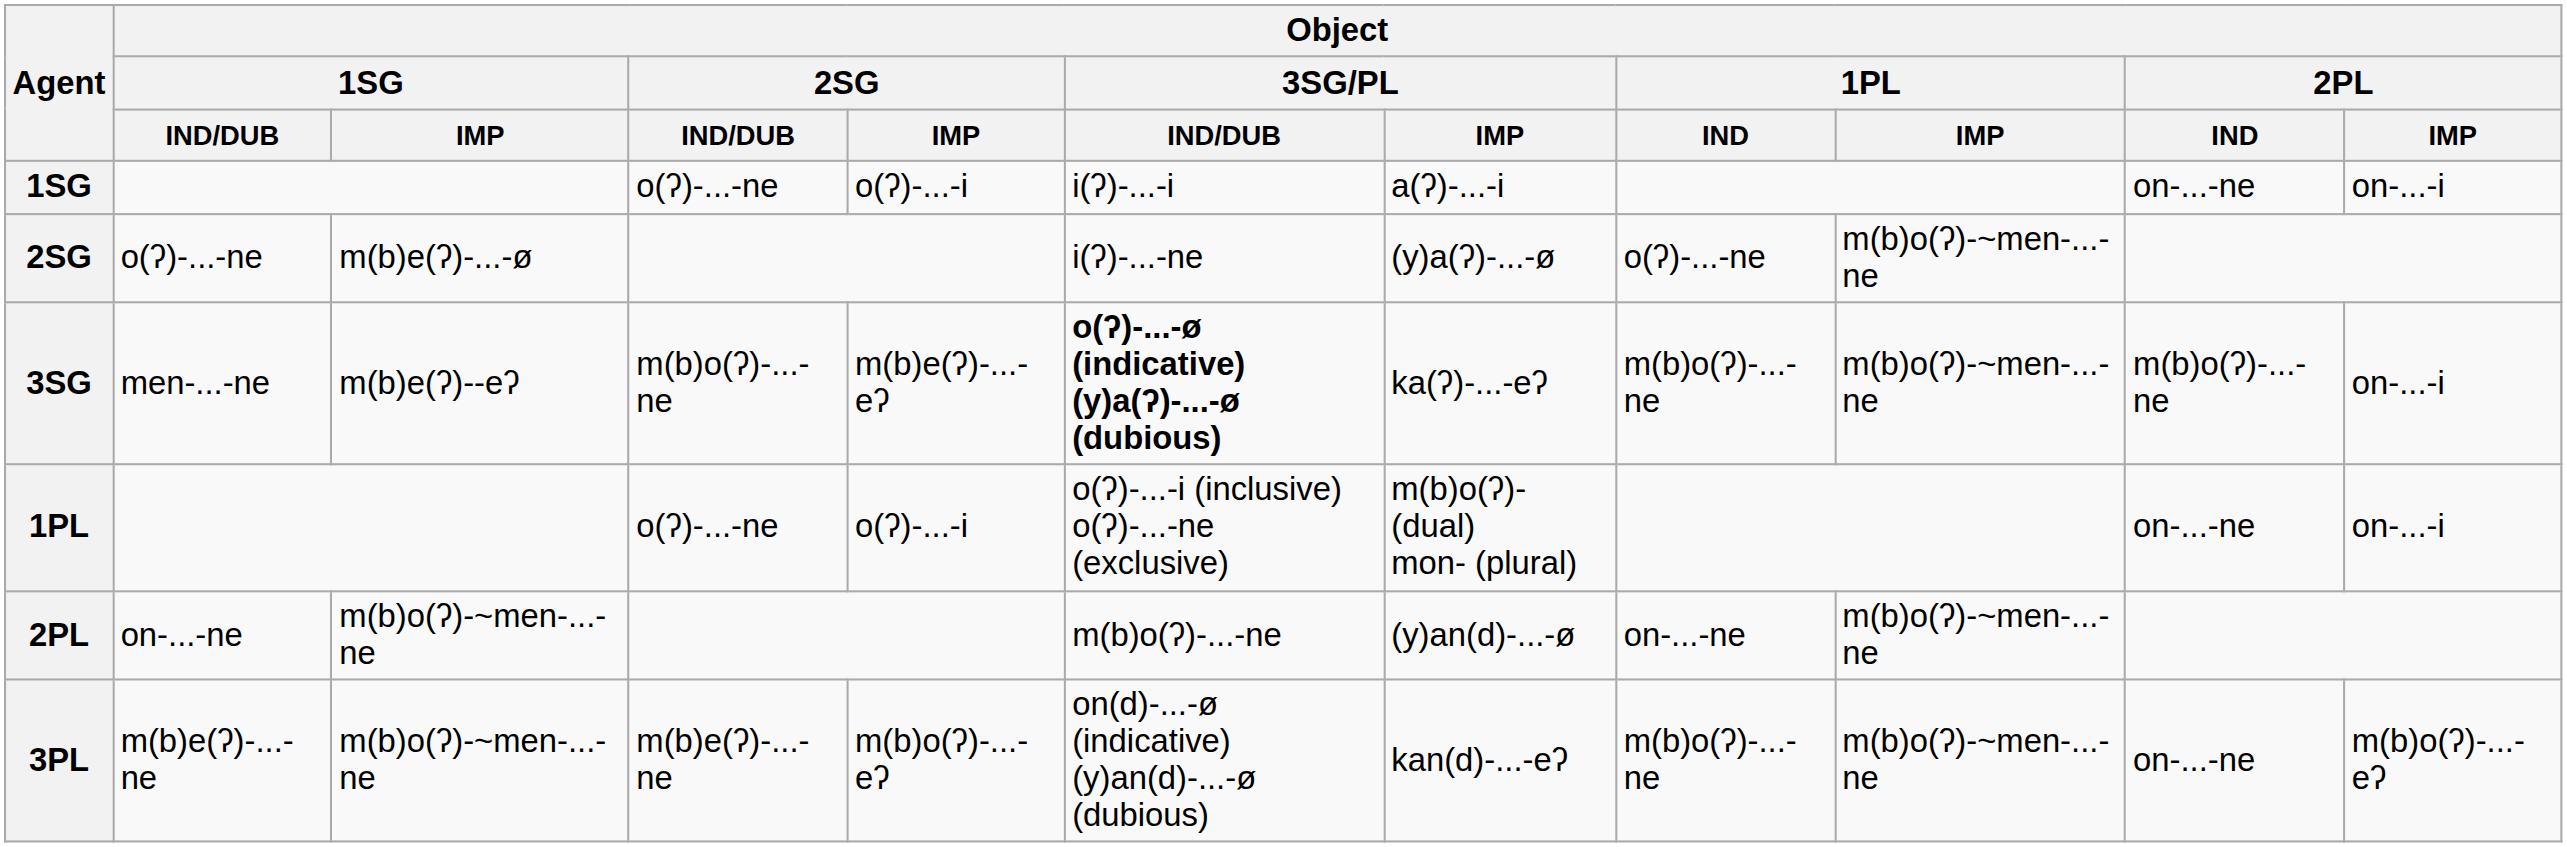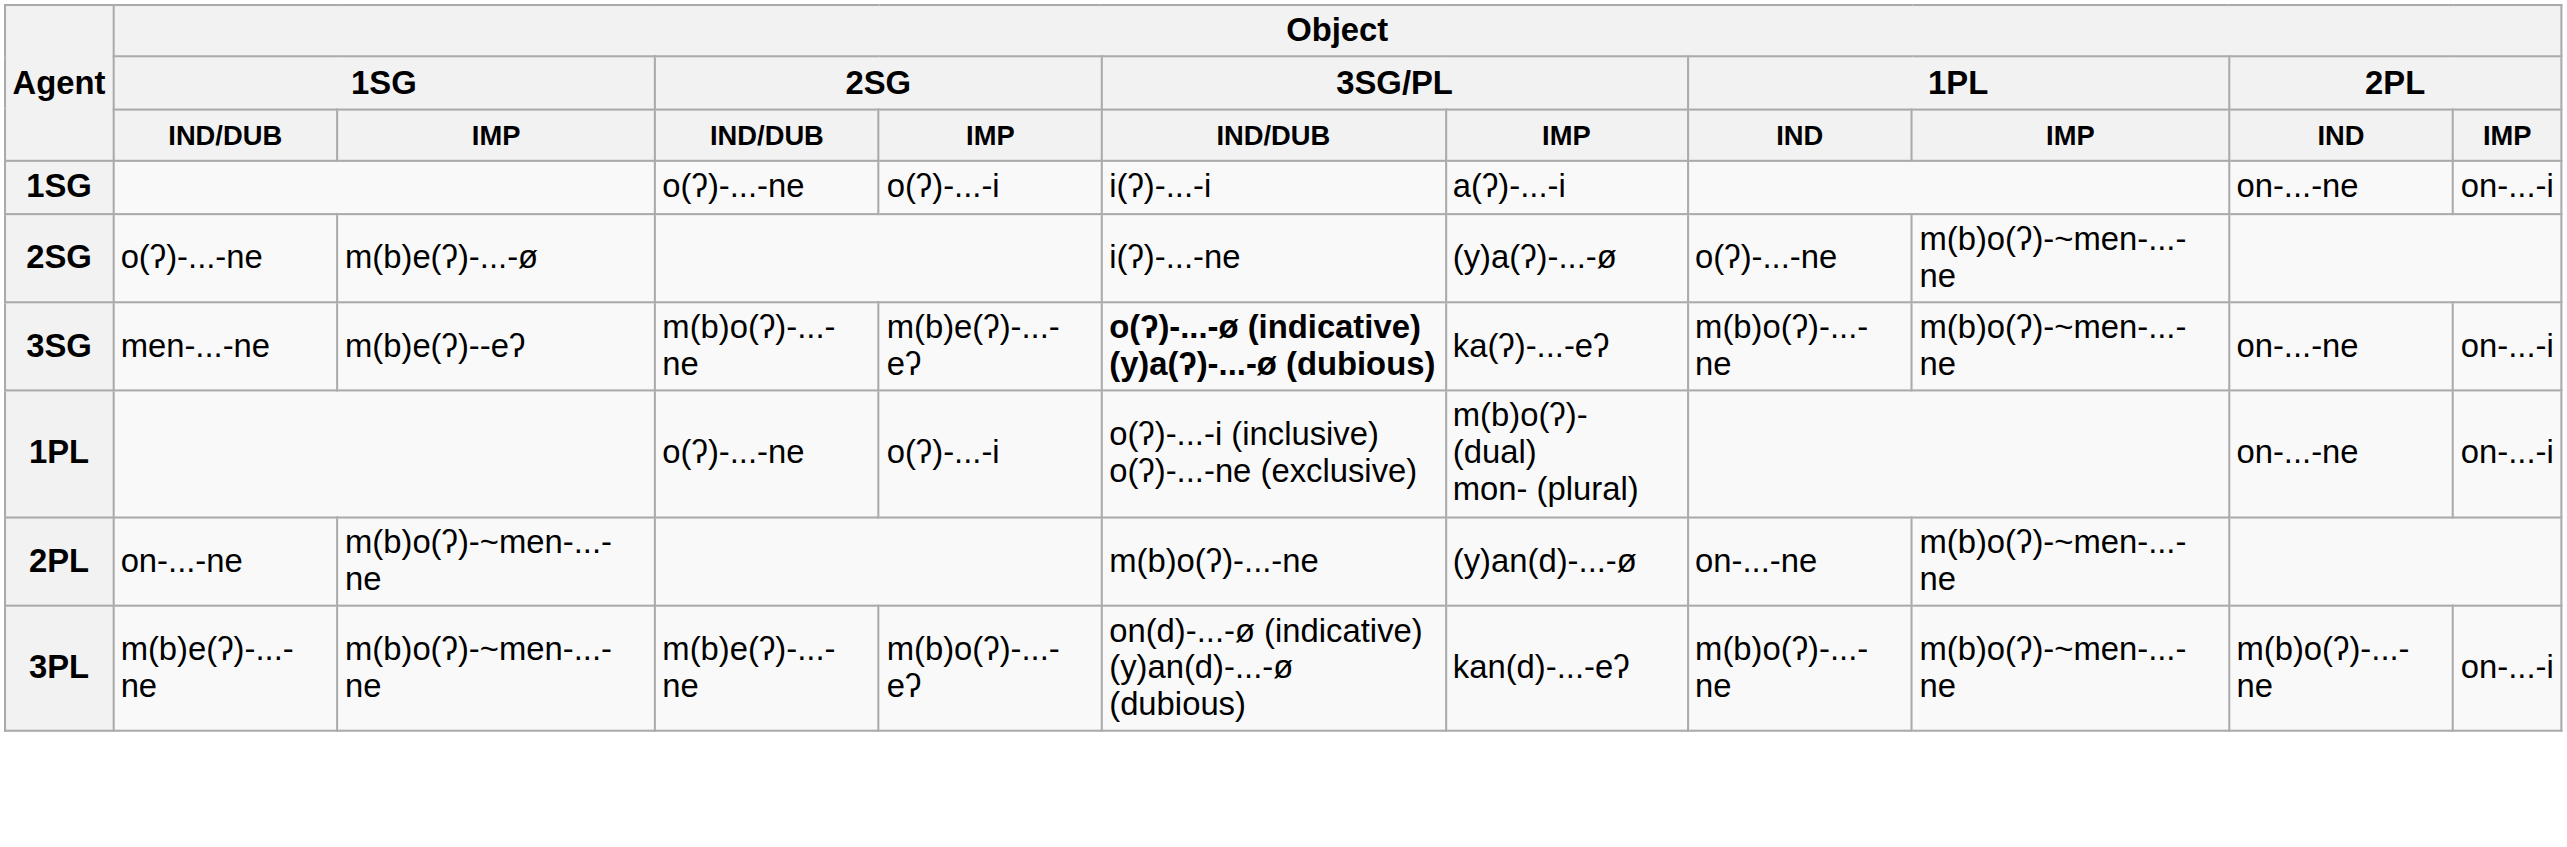3SG | Object / 2PL / IND: m(b)o(ʔ)-...-ne -> on-...-ne
3PL | Object / 2PL / IND: on-...-ne -> m(b)o(ʔ)-...-ne
3PL | Object / 2PL / IMP: m(b)o(ʔ)-...-eʔ -> on-...-i
